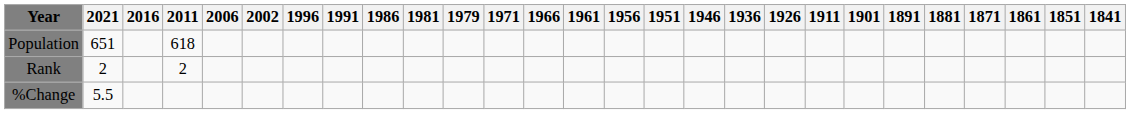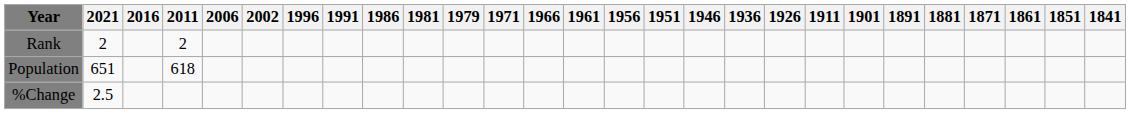rows swapped: Population <-> Rank
%Change | 2021: 5.5 -> 2.5
